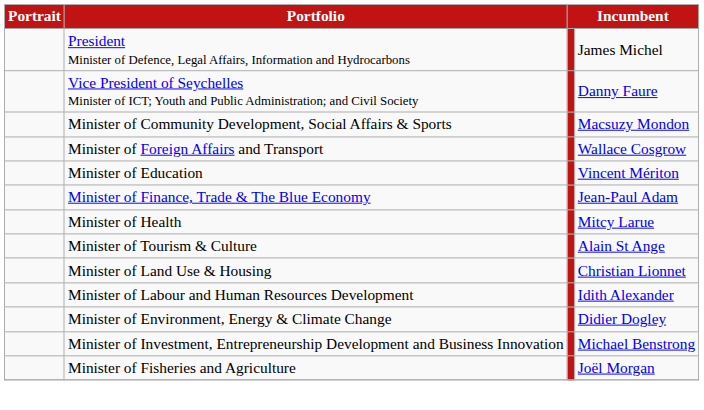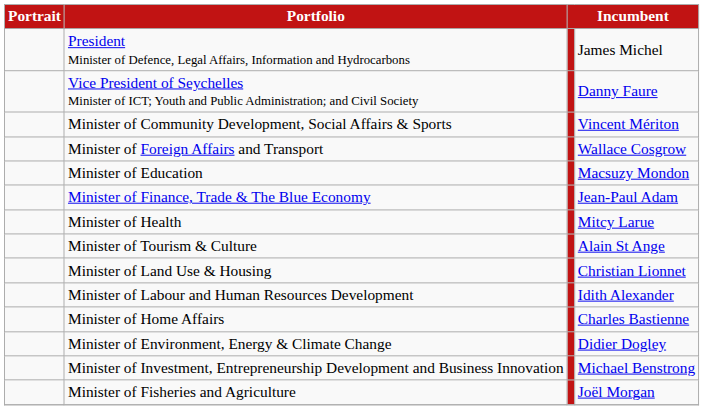Minister of Community Development, Social Affairs & Sports | column 4: Macsuzy Mondon -> Vincent Mériton
Minister of Education | column 4: Vincent Mériton -> Macsuzy Mondon
+ row: Minister of Home Affairs | Charles Bastienne
